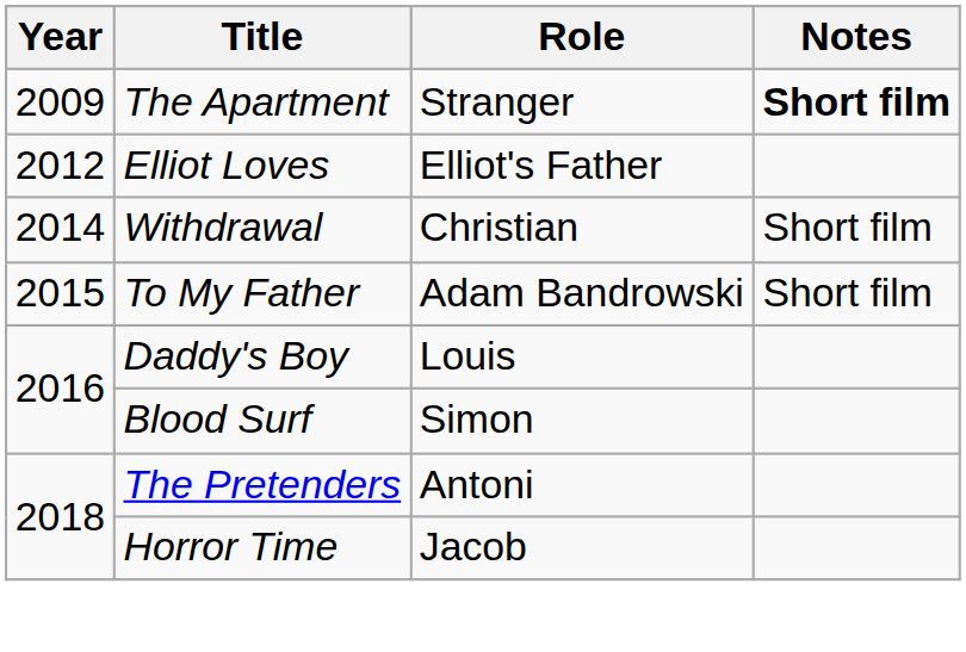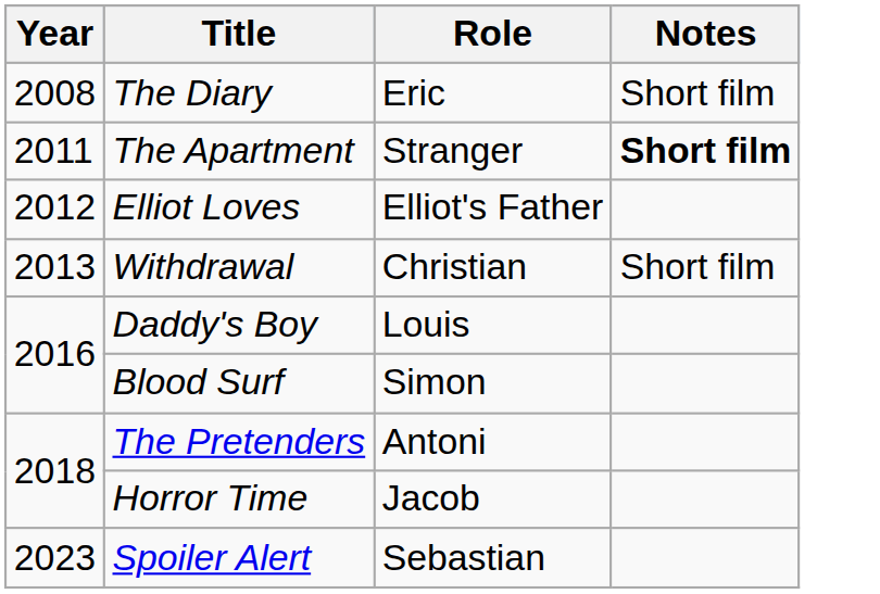+ row: 2008 | The Diary | Eric | Short film
The Apartment | Year: 2009 -> 2011
Withdrawal | Year: 2014 -> 2013
- row: 2015 | To My Father | Adam Bandrowski | Short film
+ row: 2023 | Spoiler Alert | Sebastian
